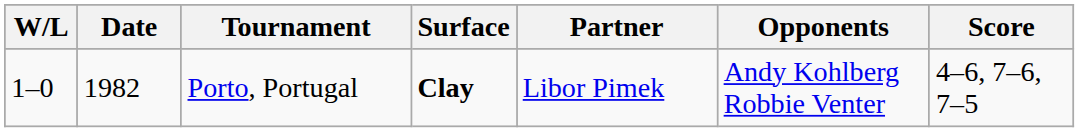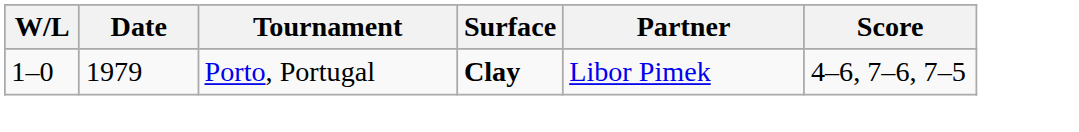- column: Opponents | Andy Kohlberg Robbie Venter
Porto, Portugal | Date: 1982 -> 1979
